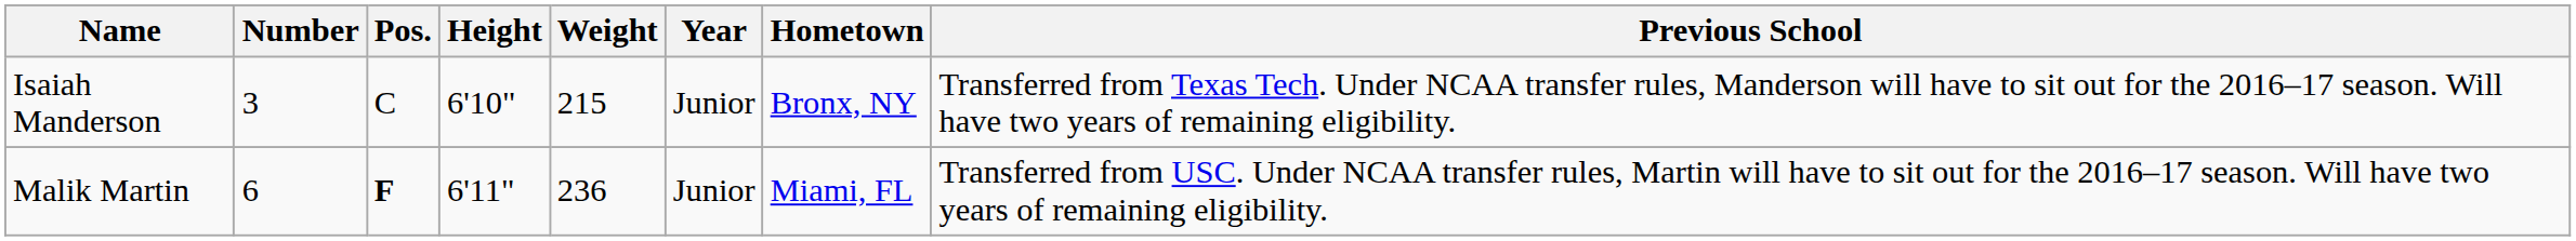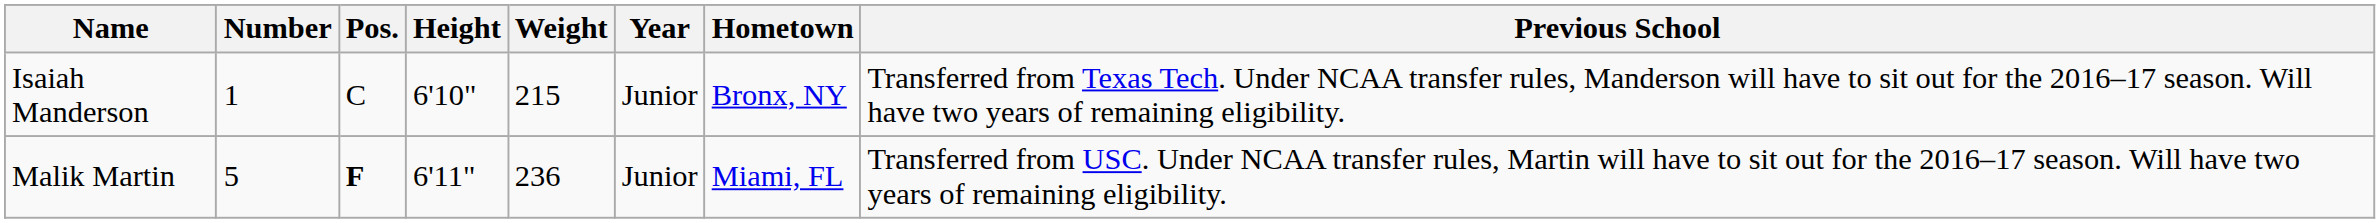Isaiah Manderson | Number: 3 -> 1
Malik Martin | Number: 6 -> 5
